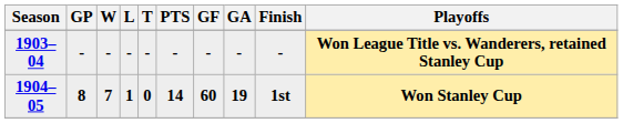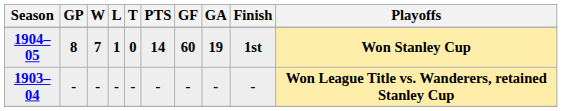rows swapped: 1903–04 <-> 1904–05
